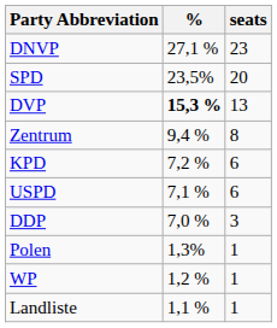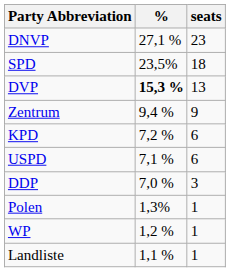SPD | seats: 20 -> 18
Zentrum | seats: 8 -> 9
